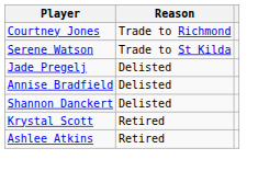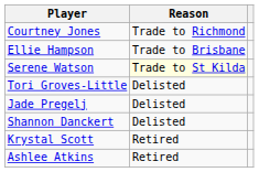+ row: Ellie Hampson | Trade to Brisbane
Serene Watson | Reason: no background -> lightyellow background
+ row: Tori Groves-Little | Delisted
- row: Annise Bradfield | Delisted
